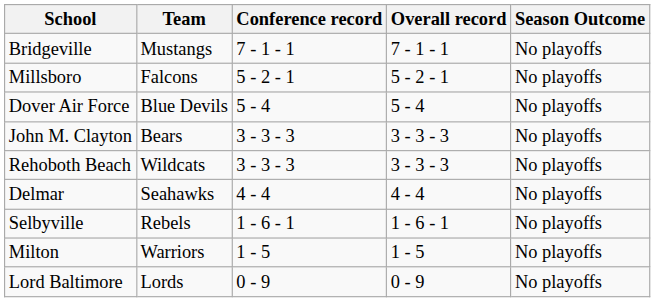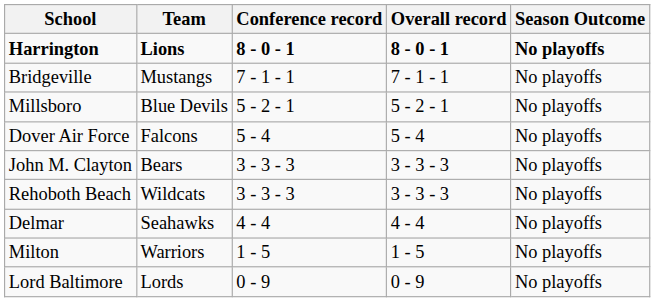+ row: Harrington | Lions | 8 - 0 - 1 | 8 - 0 - 1 | No playoffs
Millsboro | Team: Falcons -> Blue Devils
Dover Air Force | Team: Blue Devils -> Falcons
- row: Selbyville | Rebels | 1 - 6 - 1 | 1 - 6 - 1 | No playoffs
